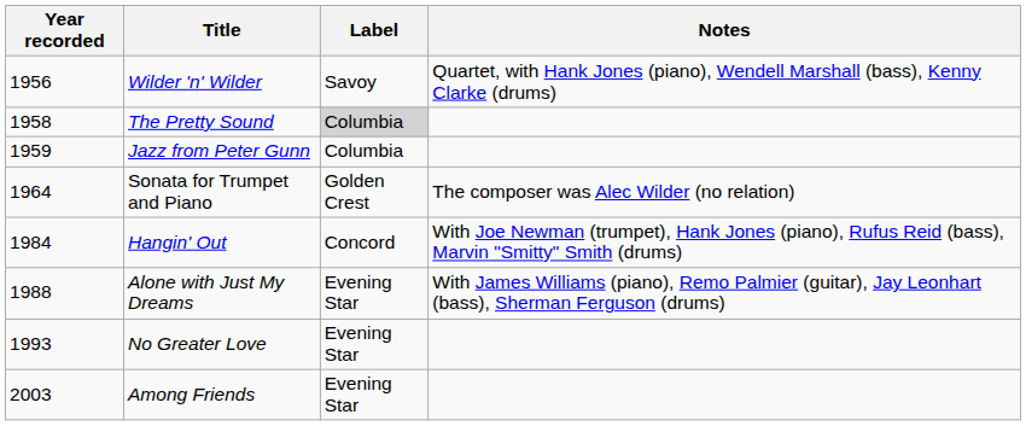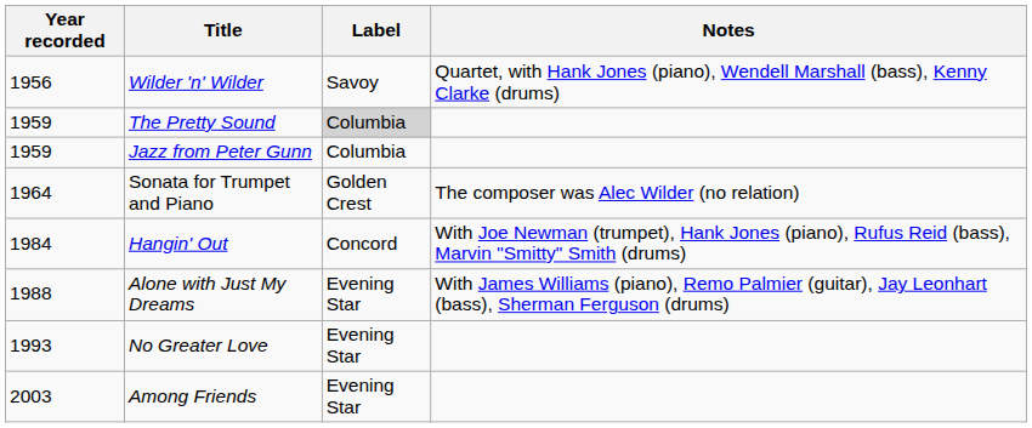The Pretty Sound | Year recorded: 1958 -> 1959
